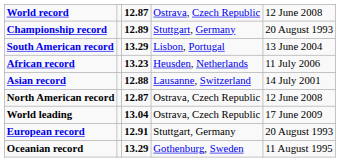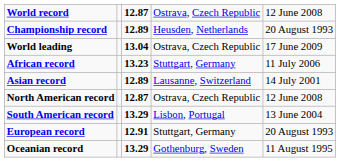Championship record | column 4: Stuttgart, Germany -> Heusden, Netherlands
rows swapped: World leading <-> South American record
African record | column 4: Heusden, Netherlands -> Stuttgart, Germany
Asian record | column 3: 12.88 -> 12.89
